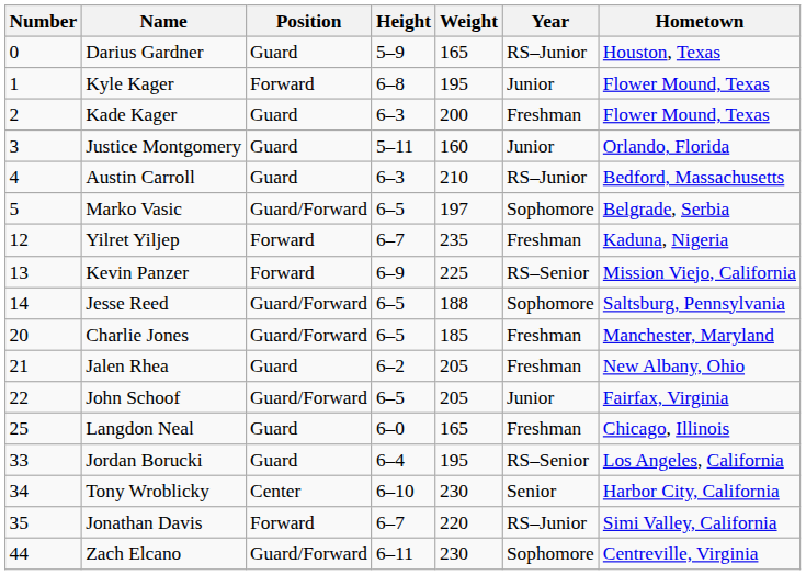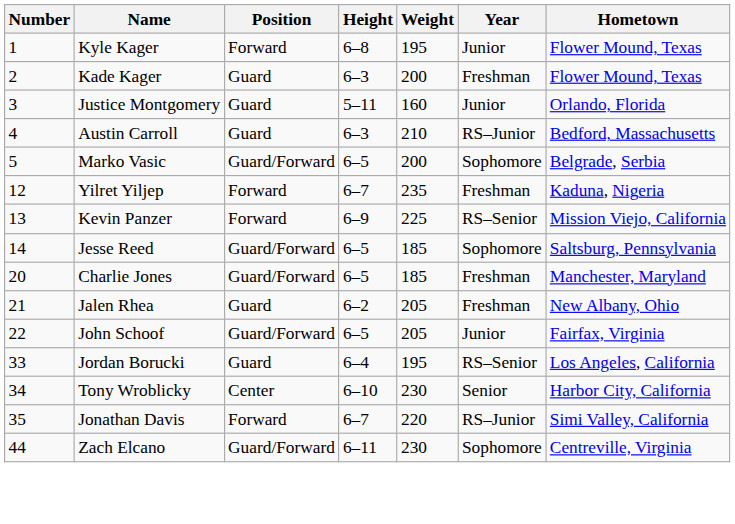- row: 0 | Darius Gardner | Guard | 5–9 | 165 | RS–Junior | Houston, Texas
Marko Vasic | Weight: 197 -> 200
Jesse Reed | Weight: 188 -> 185
- row: 25 | Langdon Neal | Guard | 6–0 | 165 | Freshman | Chicago, Illinois
